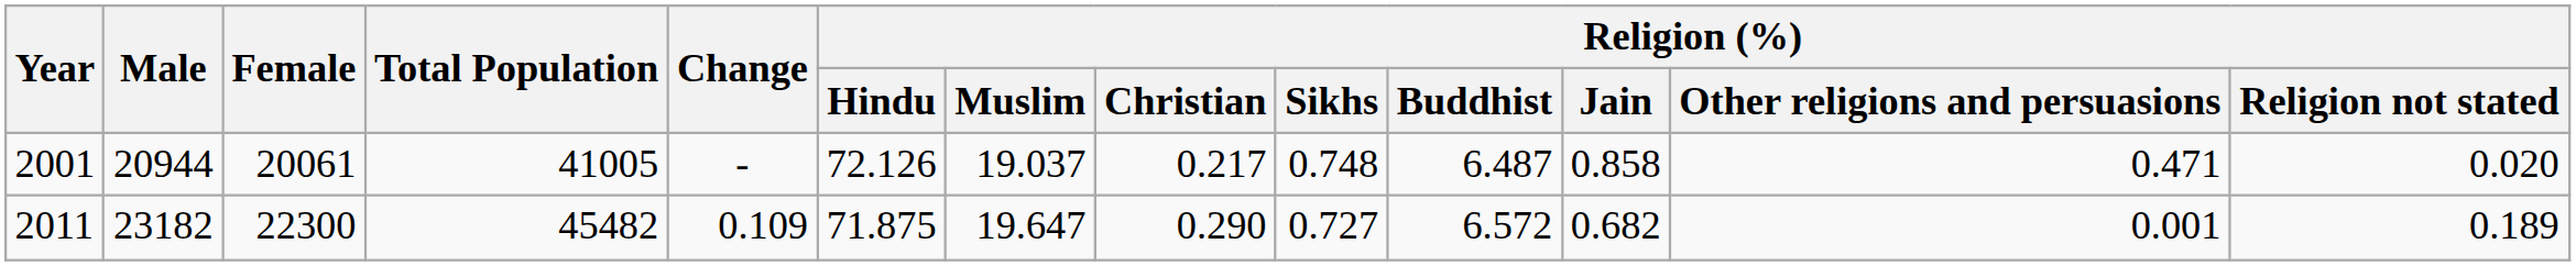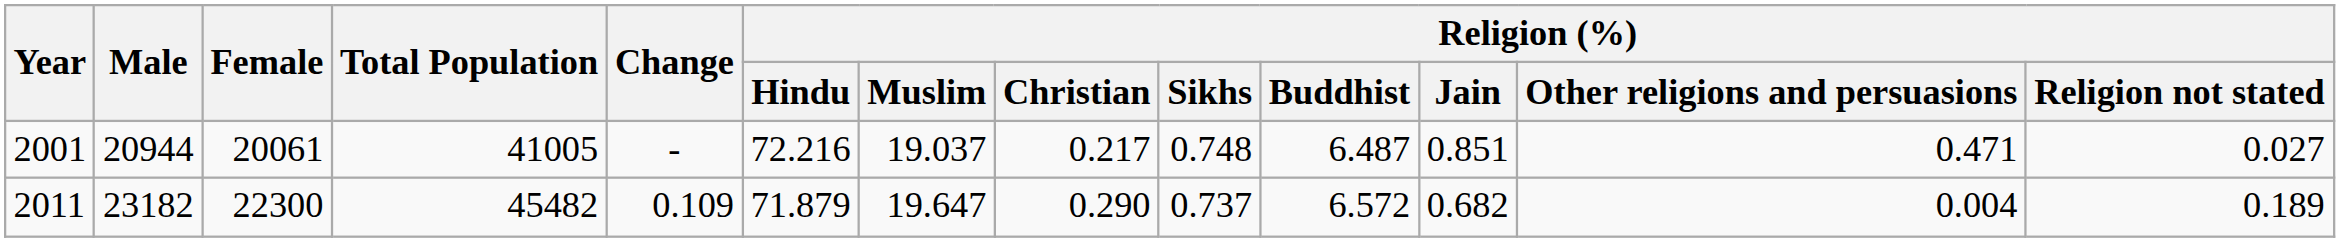2001 | Religion (%) / Hindu: 72.126 -> 72.216
2001 | Religion (%) / Jain: 0.858 -> 0.851
2001 | Religion (%) / Religion not stated: 0.020 -> 0.027
2011 | Religion (%) / Hindu: 71.875 -> 71.879
2011 | Religion (%) / Sikhs: 0.727 -> 0.737
2011 | Religion (%) / Other religions and persuasions: 0.001 -> 0.004
